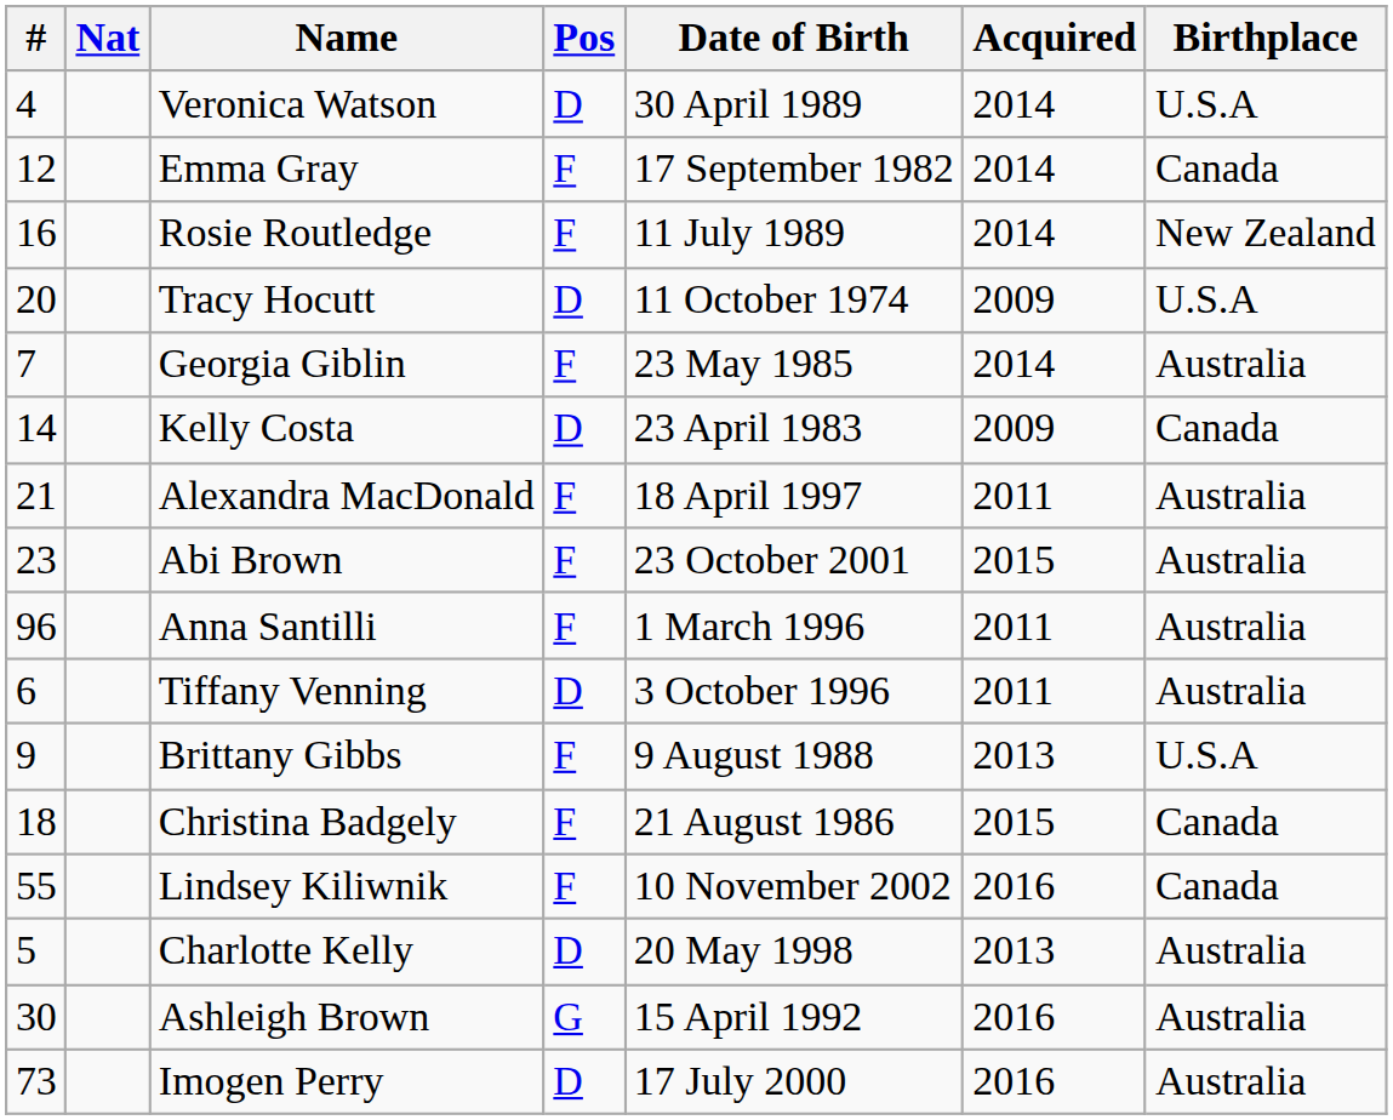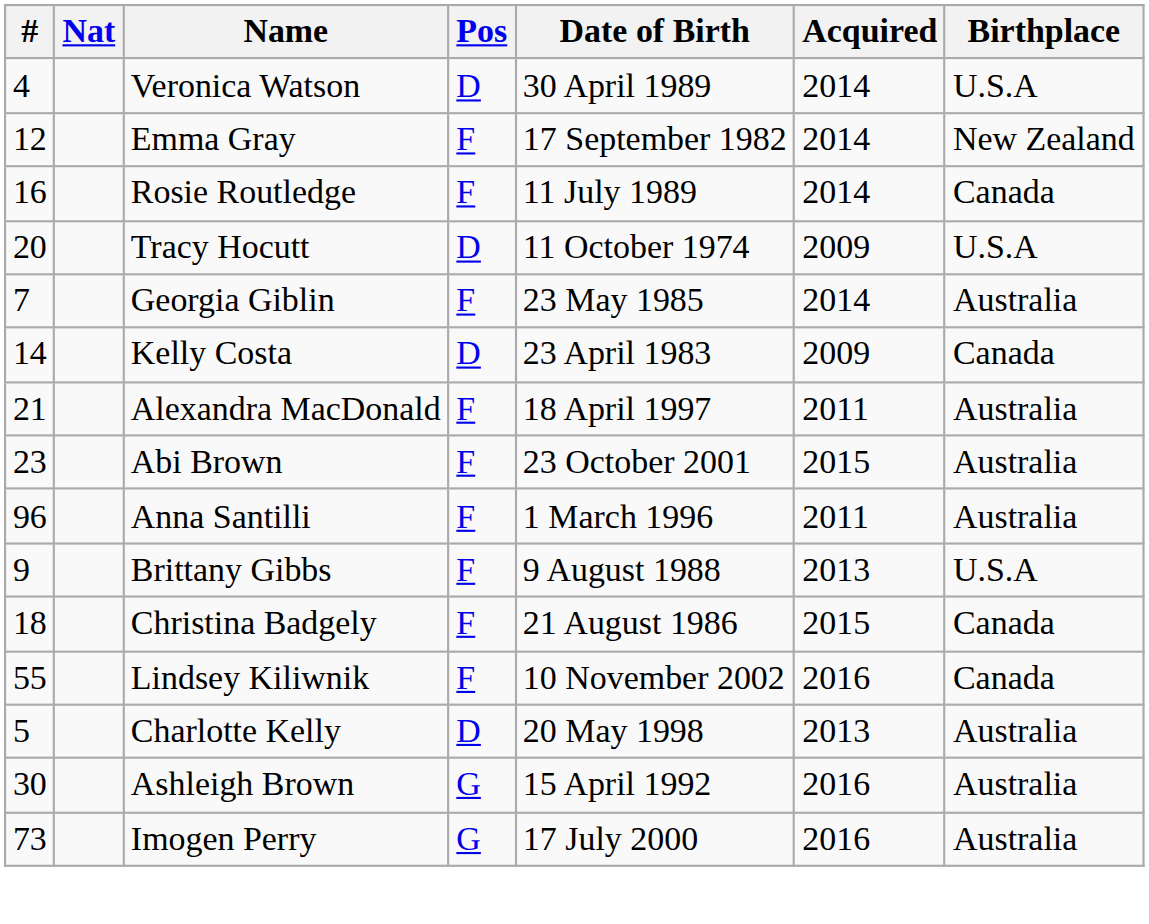Emma Gray | Birthplace: Canada -> New Zealand
Rosie Routledge | Birthplace: New Zealand -> Canada
- row: 6 | Tiffany Venning | D | 3 October 1996 | 2011 | Australia
Imogen Perry | Pos: D -> G
